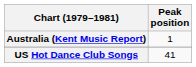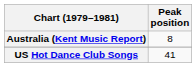Australia (Kent Music Report) | Peak position: 1 -> 8
